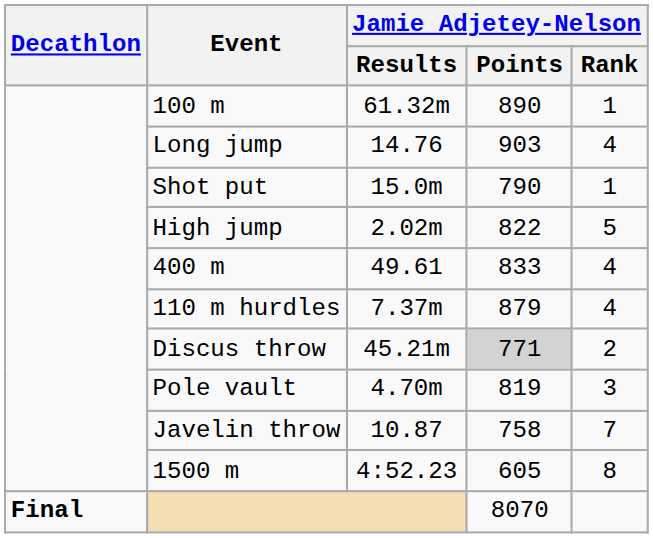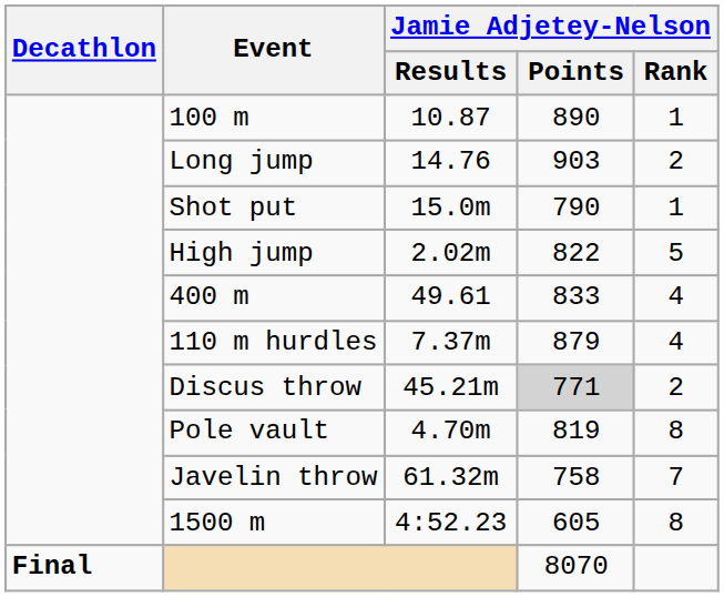100 m | Jamie Adjetey-Nelson / Results: 61.32m -> 10.87
Long jump | Jamie Adjetey-Nelson / Rank: 4 -> 2
Pole vault | Jamie Adjetey-Nelson / Rank: 3 -> 8
Javelin throw | Jamie Adjetey-Nelson / Results: 10.87 -> 61.32m
